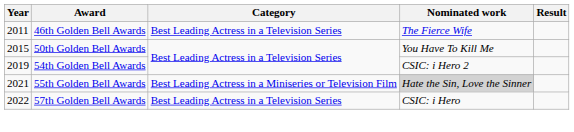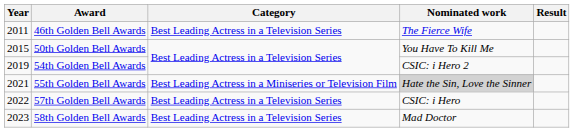+ row: 2023 | 58th Golden Bell Awards | Best Leading Actress in a Television Series | Mad Doctor
